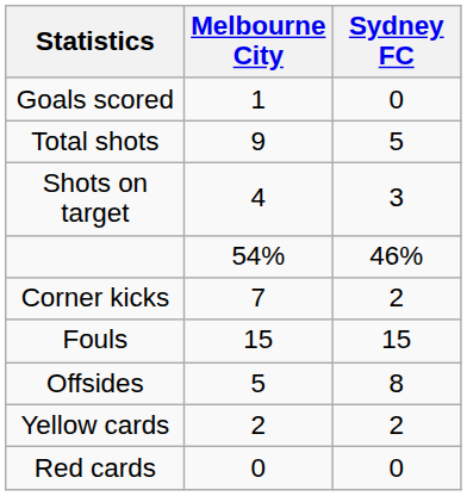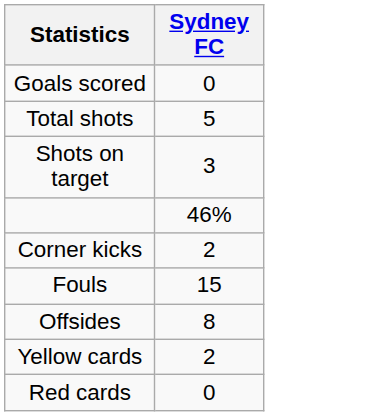- column: Melbourne City | 1 | 9 | 4 | 54% | 7 | 15 | 5 | 2 | 0
